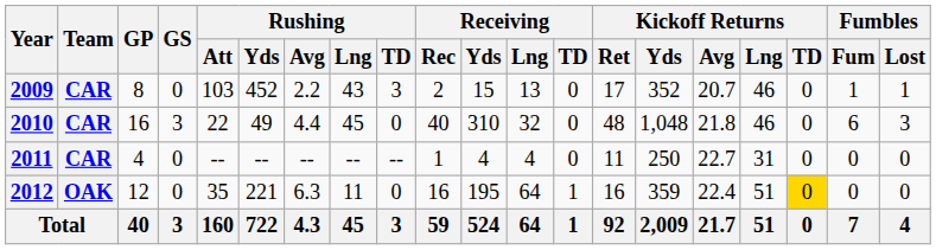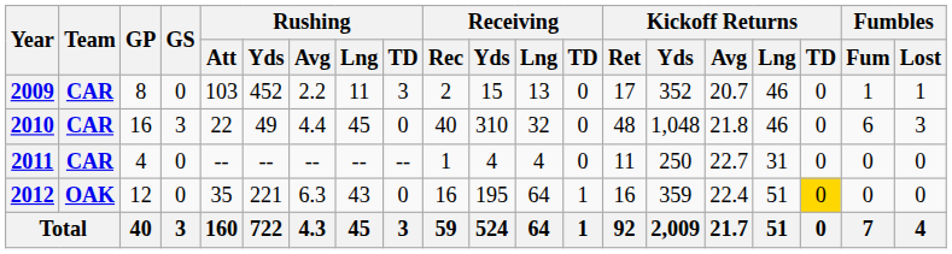2009 | Rushing / Lng: 43 -> 11
2012 | Rushing / Lng: 11 -> 43
